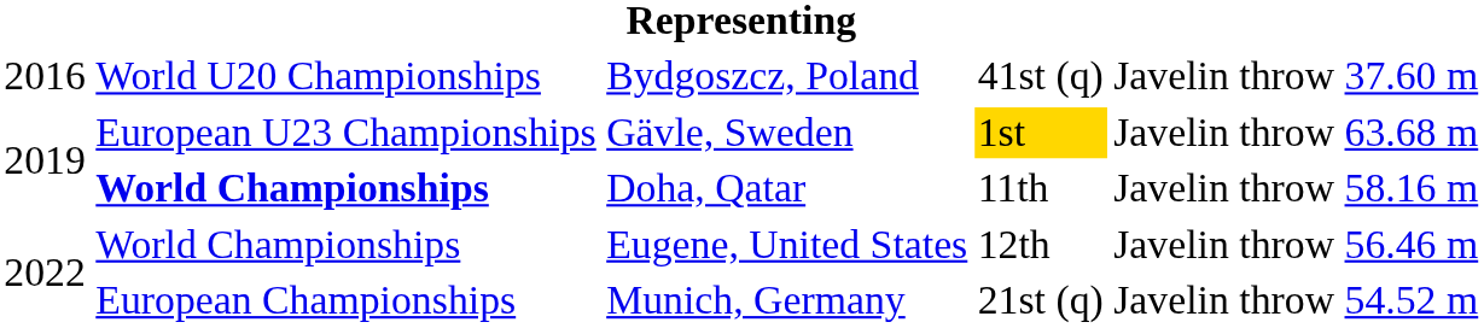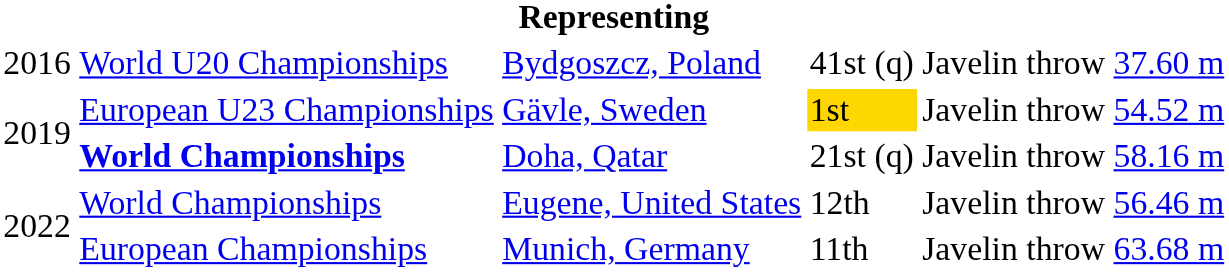Gävle, Sweden | column 6: 63.68 m -> 54.52 m
Doha, Qatar | column 4: 11th -> 21st (q)
Munich, Germany | column 4: 21st (q) -> 11th
Munich, Germany | column 6: 54.52 m -> 63.68 m
